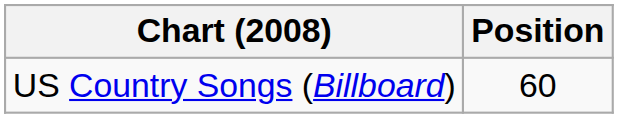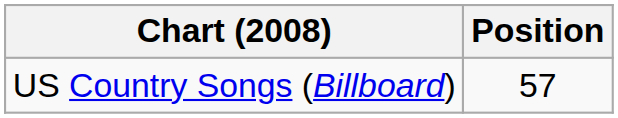US Country Songs (Billboard) | Position: 60 -> 57
